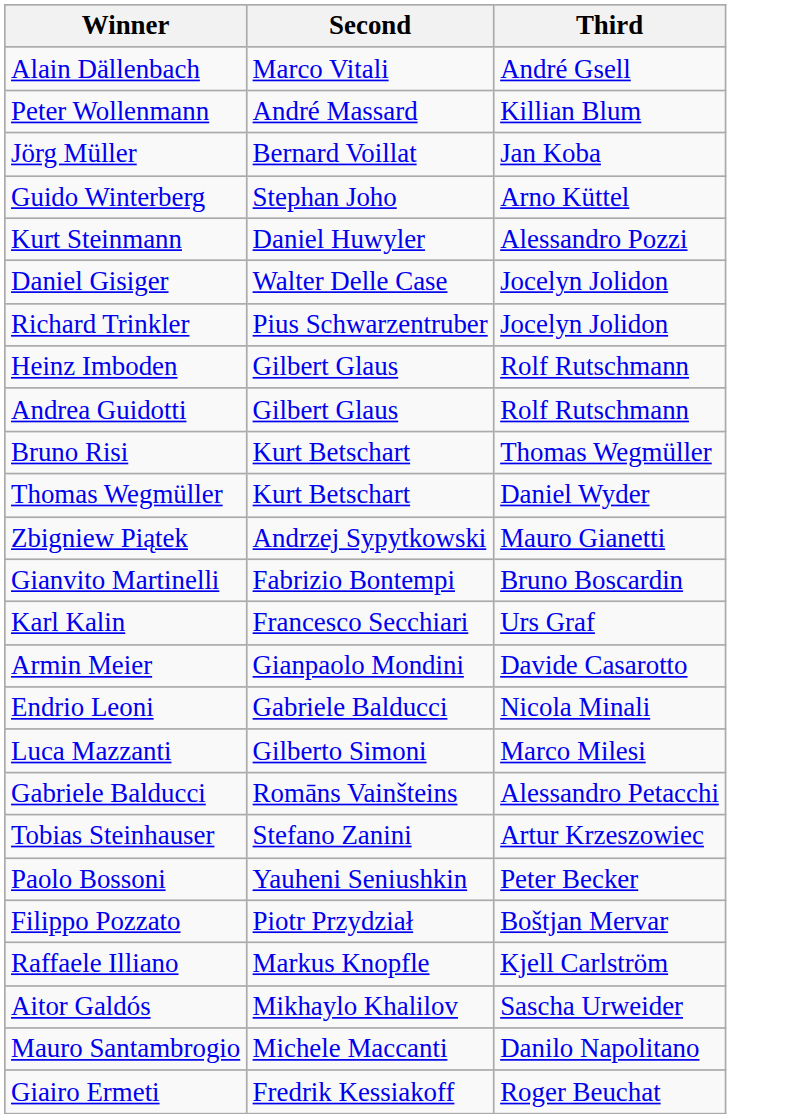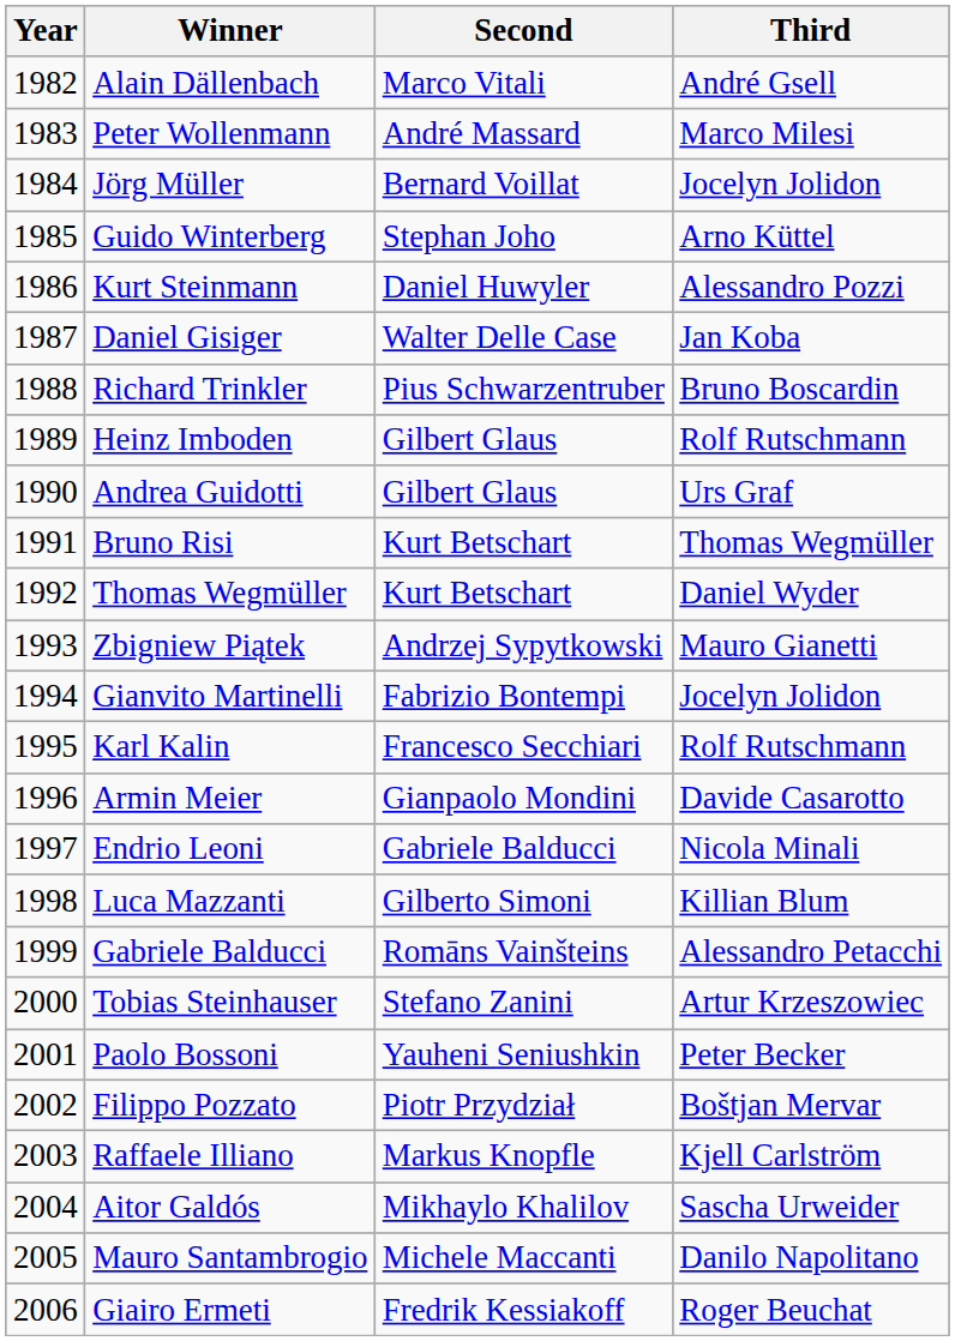+ column: Year | 1982 | 1983 | 1984 | 1985 | 1986 | 1987 | 1988 | 1989 | 1990 | 1991 | 1992 | 1993 | 1994 | 1995 | 1996 | 1997 | 1998 | 1999 | 2000 | 2001 | 2002 | 2003 | 2004 | 2005 | 2006
Peter Wollenmann | Third: Killian Blum -> Marco Milesi
Jörg Müller | Third: Jan Koba -> Jocelyn Jolidon
Daniel Gisiger | Third: Jocelyn Jolidon -> Jan Koba
Richard Trinkler | Third: Jocelyn Jolidon -> Bruno Boscardin
Andrea Guidotti | Third: Rolf Rutschmann -> Urs Graf
Gianvito Martinelli | Third: Bruno Boscardin -> Jocelyn Jolidon
Karl Kalin | Third: Urs Graf -> Rolf Rutschmann
Luca Mazzanti | Third: Marco Milesi -> Killian Blum
